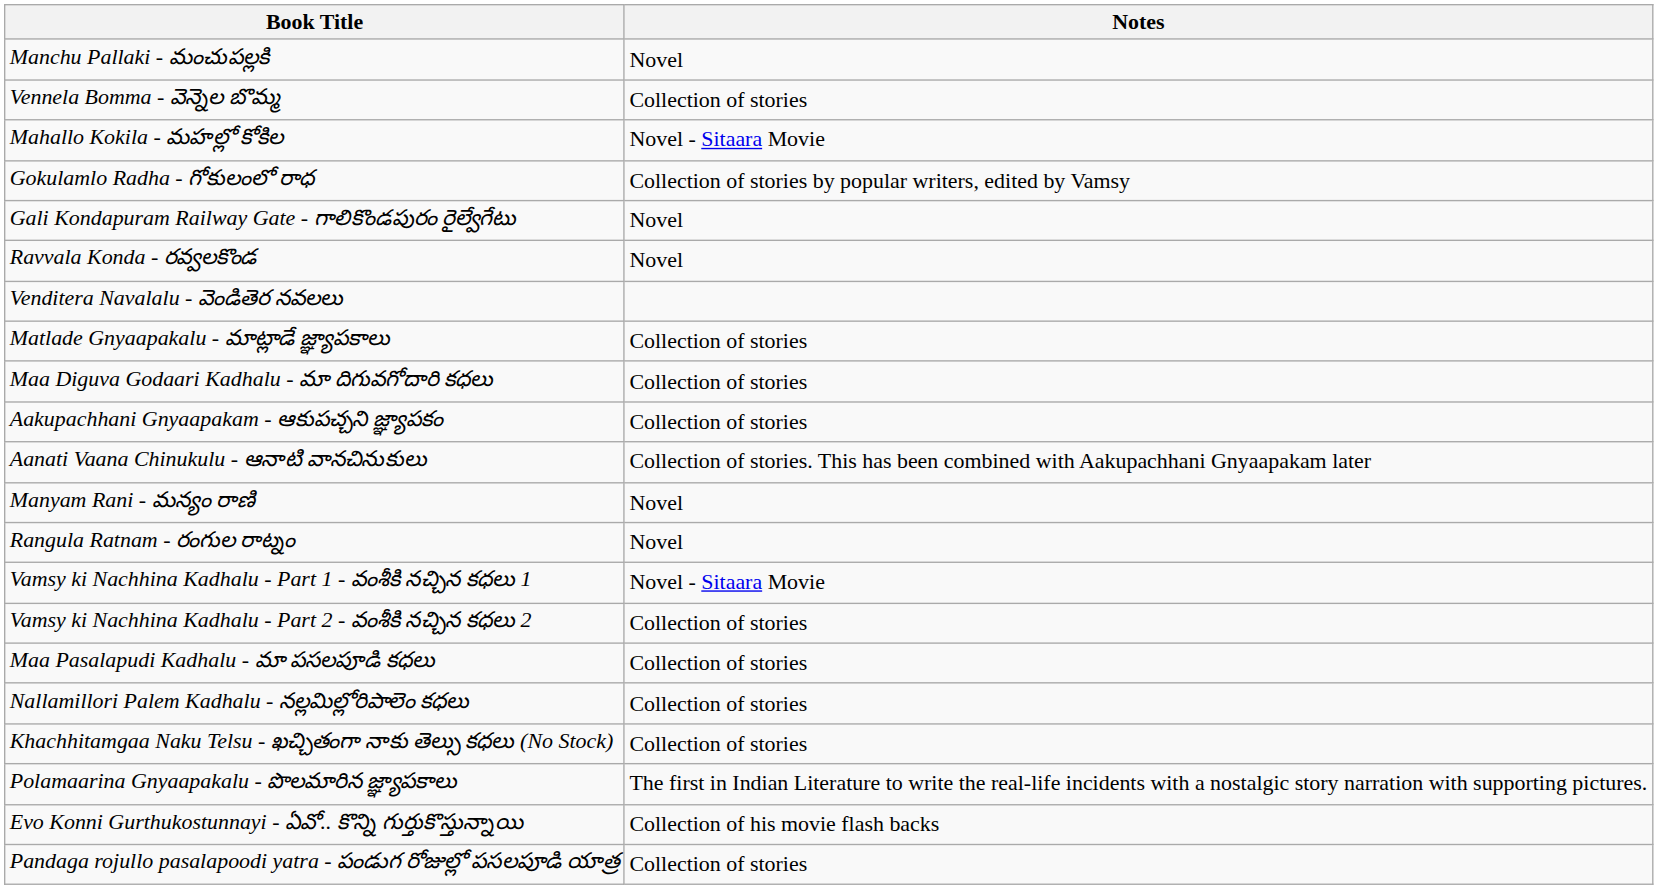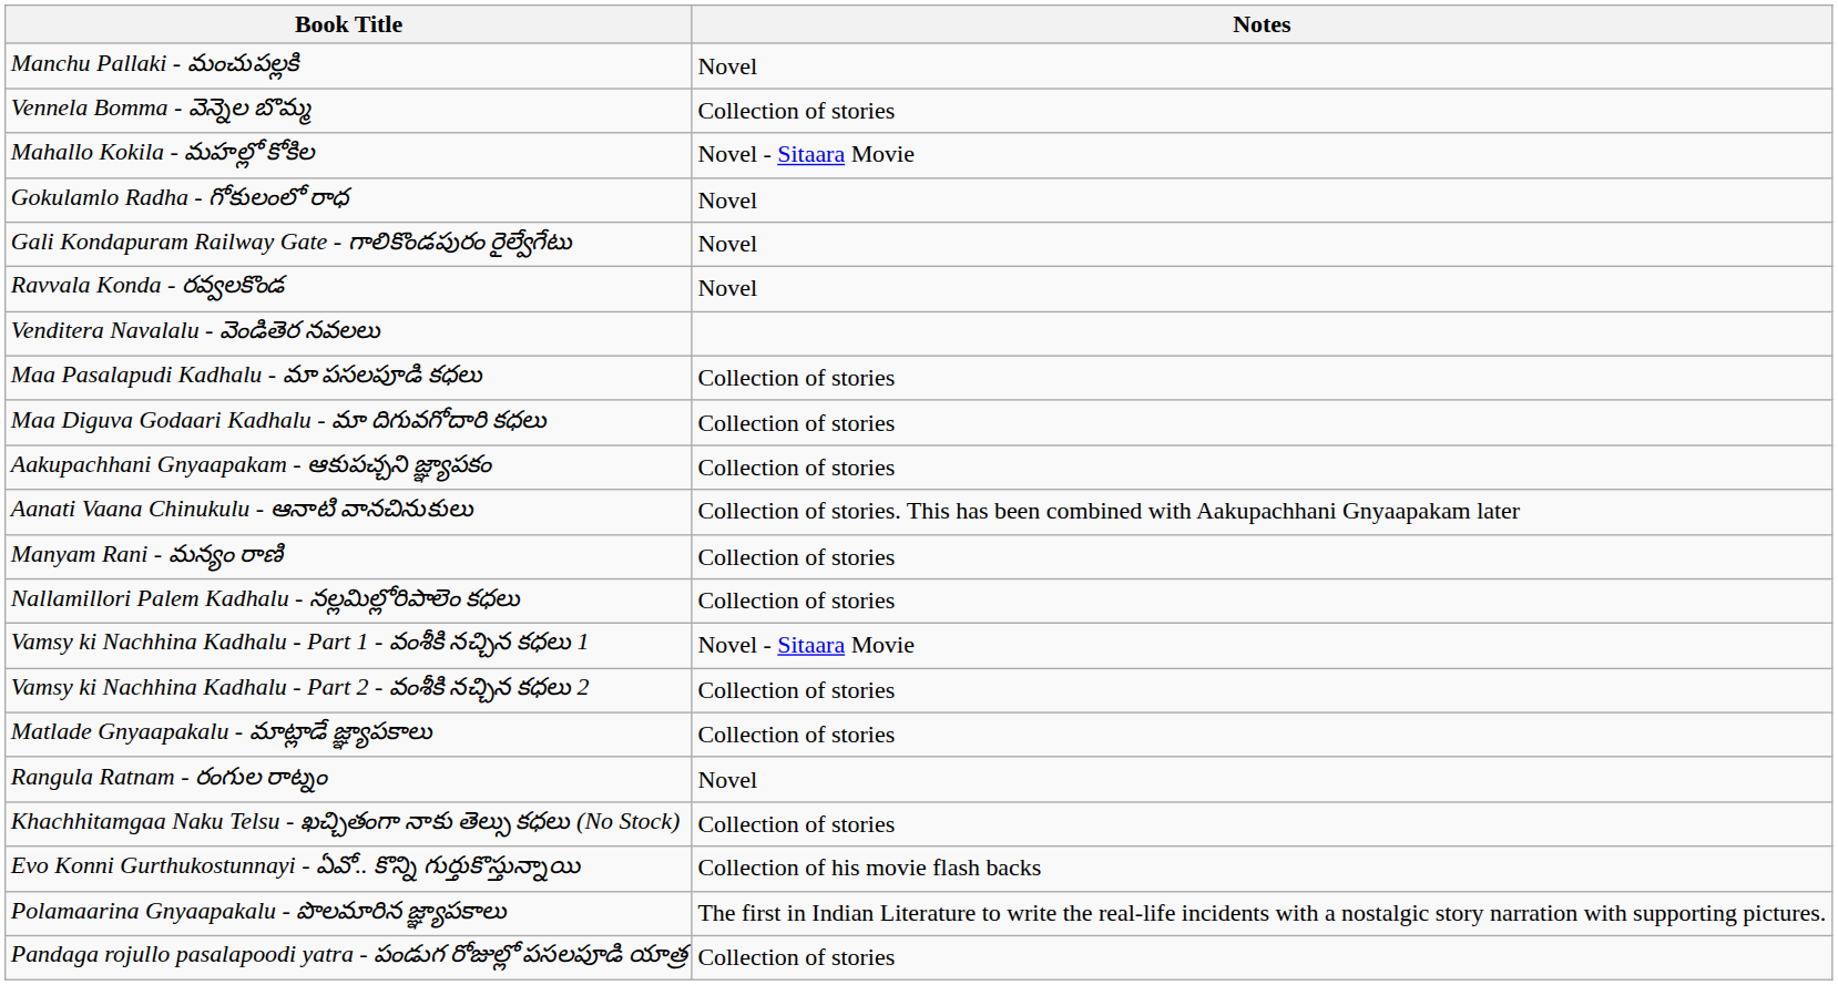Gokulamlo Radha - గోకులంలో రాధ | Notes: Collection of stories by popular writers, edited by Vamsy -> Novel
rows swapped: Maa Pasalapudi Kadhalu - మా పసలపూడి కధలు <-> Matlade Gnyaapakalu - మాట్లాడే జ్ఞ్యాపకాలు
Manyam Rani - మన్యం రాణి | Notes: Novel -> Collection of stories
rows swapped: Rangula Ratnam - రంగుల రాట్నం <-> Nallamillori Palem Kadhalu - నల్లమిల్లోరిపాలెం కధలు
rows swapped: Polamaarina Gnyaapakalu - పొలమారిన జ్ఞ్యాపకాలు <-> Evo Konni Gurthukostunnayi - ఏవో.. కొన్ని గుర్తుకొస్తున్నాయి
